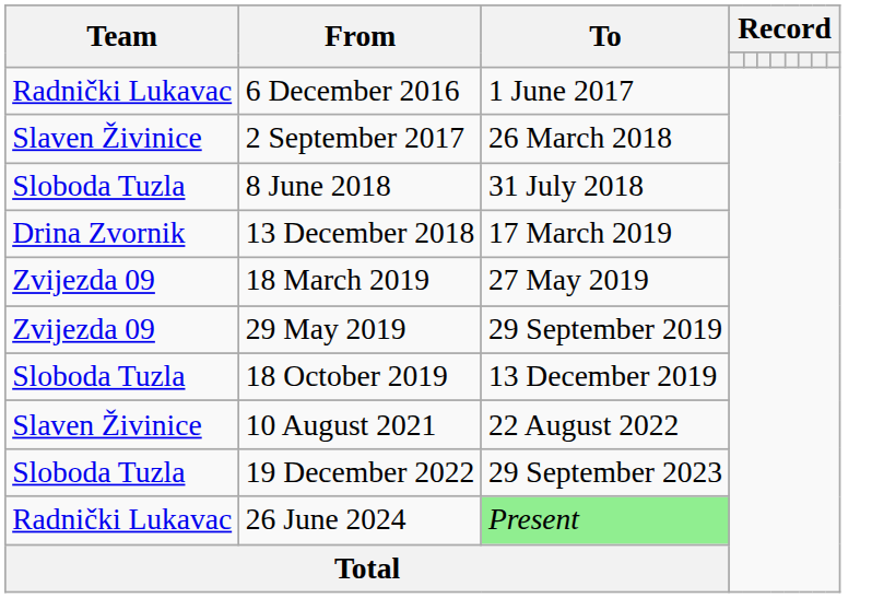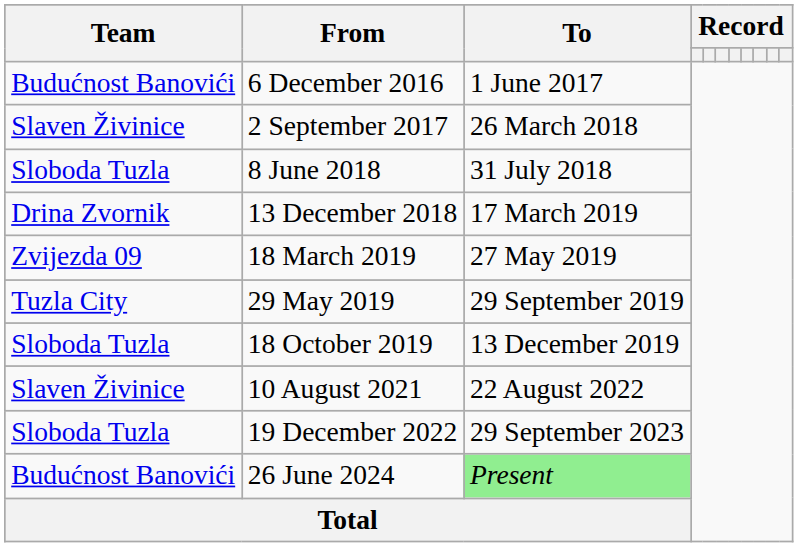6 December 2016 | Team: Radnički Lukavac -> Budućnost Banovići
29 May 2019 | Team: Zvijezda 09 -> Tuzla City
26 June 2024 | Team: Radnički Lukavac -> Budućnost Banovići
